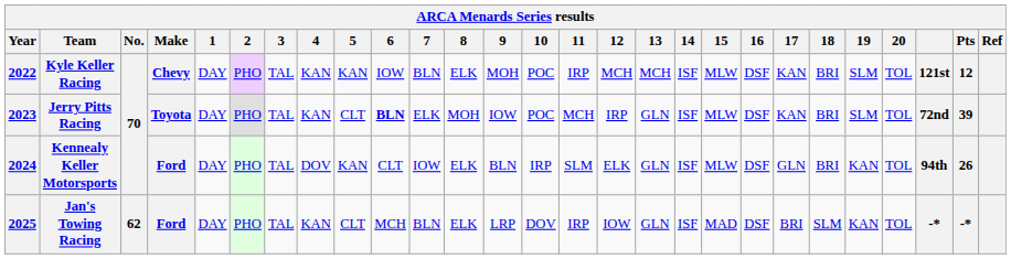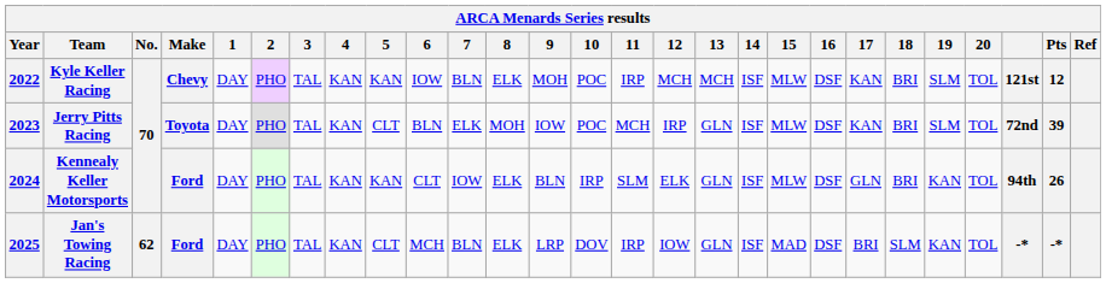Jerry Pitts Racing | 6: bold -> normal
Kennealy Keller Motorsports | 4: DOV -> KAN
